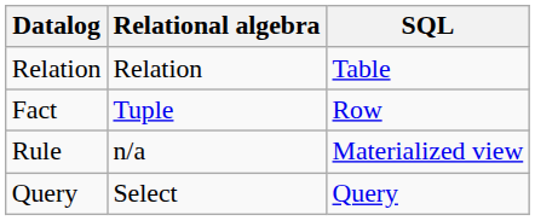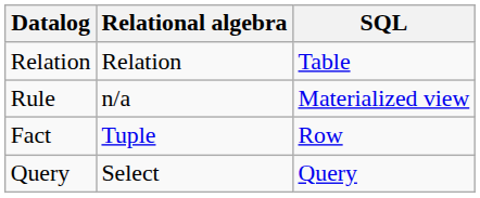rows swapped: Fact <-> Rule
